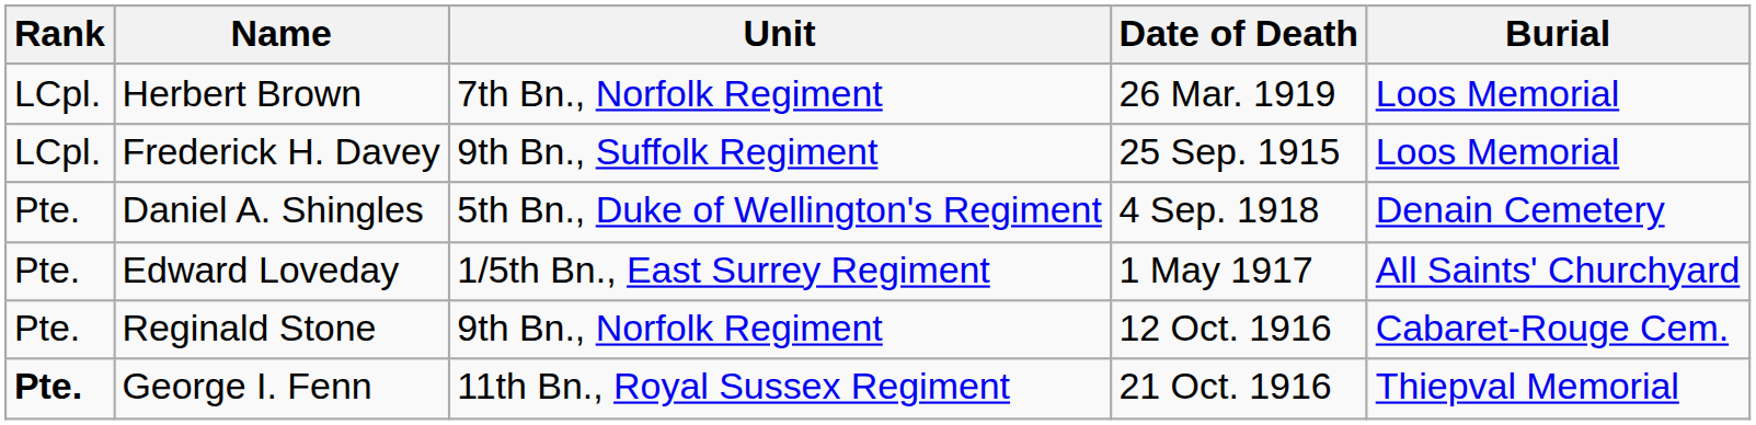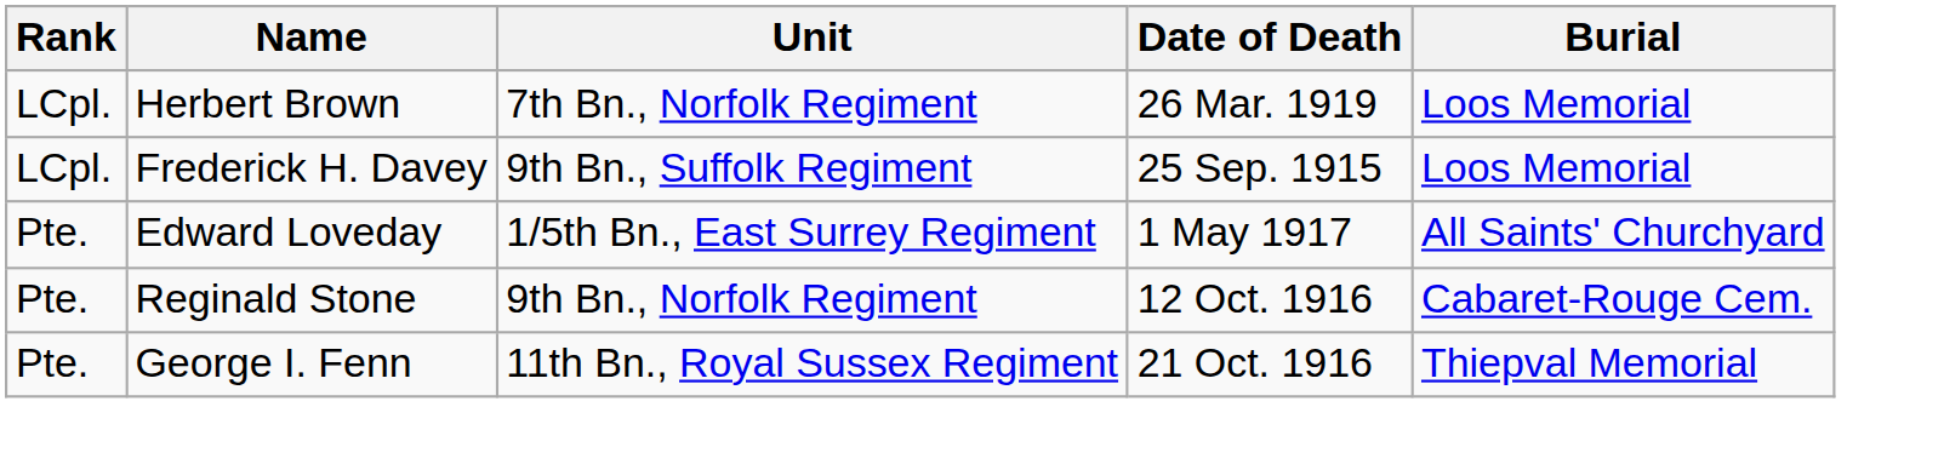- row: Pte. | Daniel A. Shingles | 5th Bn., Duke of Wellington's Regiment | 4 Sep. 1918 | Denain Cemetery
George I. Fenn | Rank: bold -> normal
